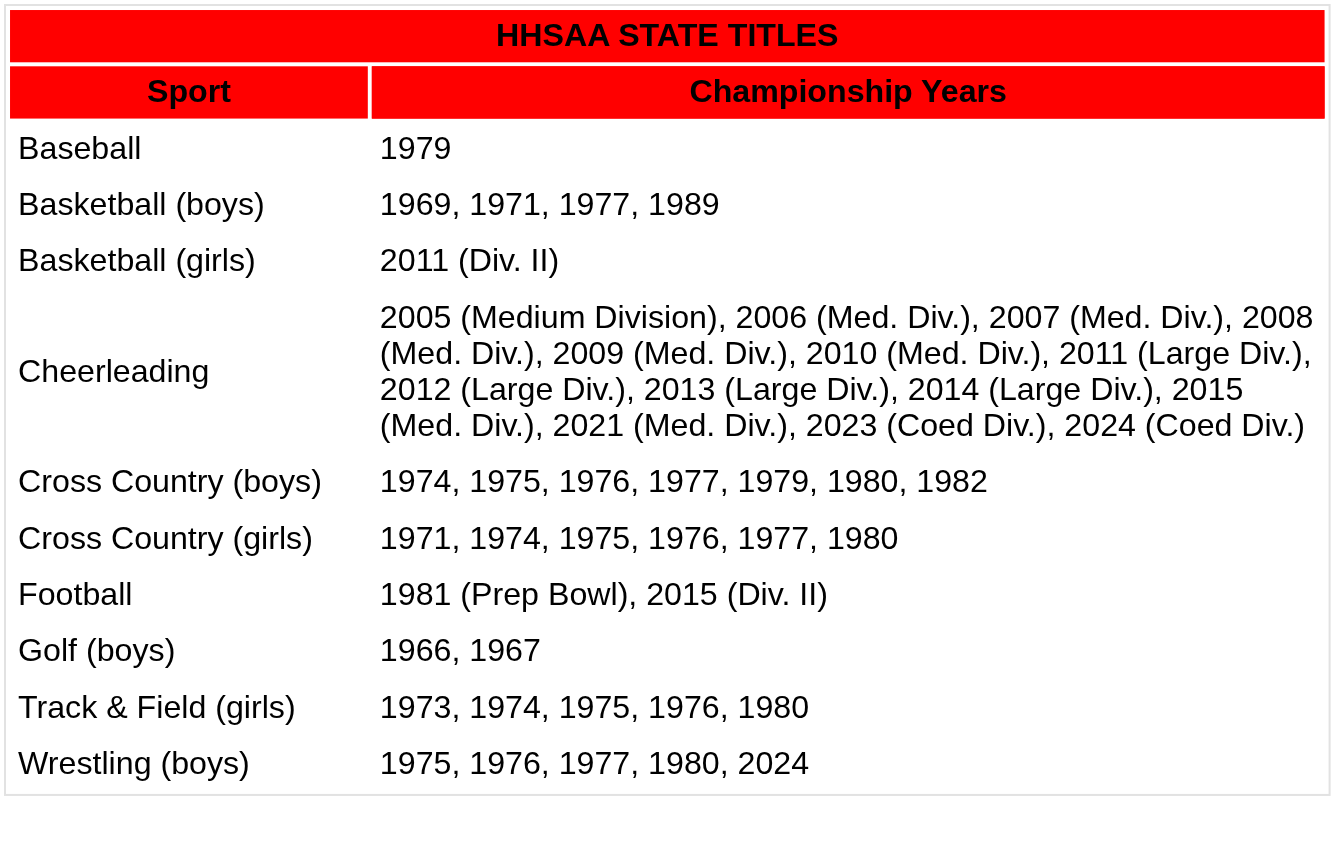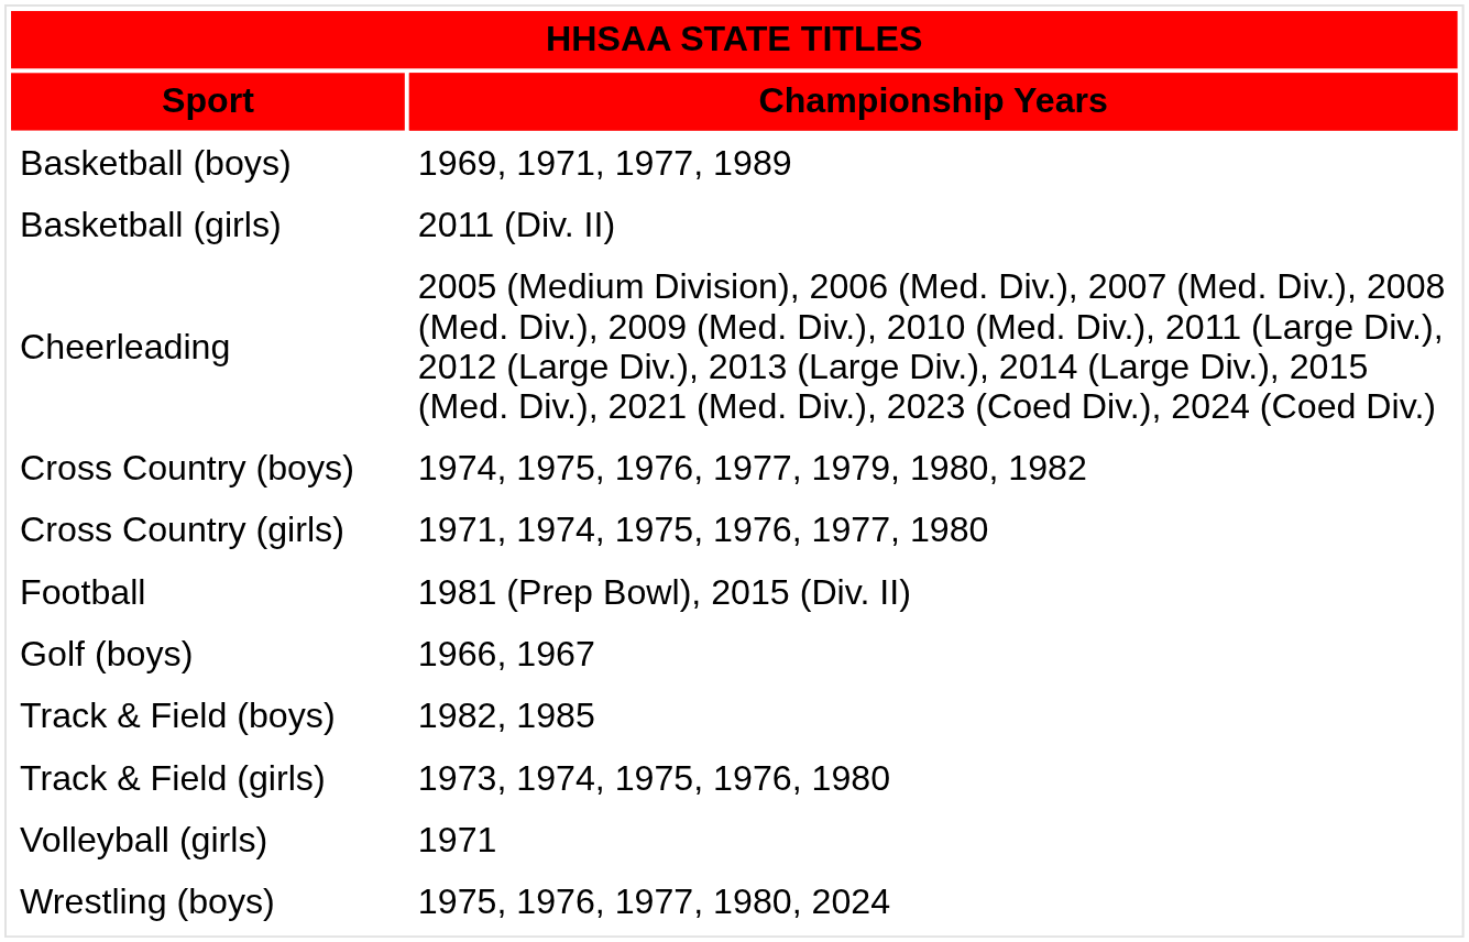- row: Baseball | 1979
+ row: Track & Field (boys) | 1982, 1985
+ row: Volleyball (girls) | 1971
